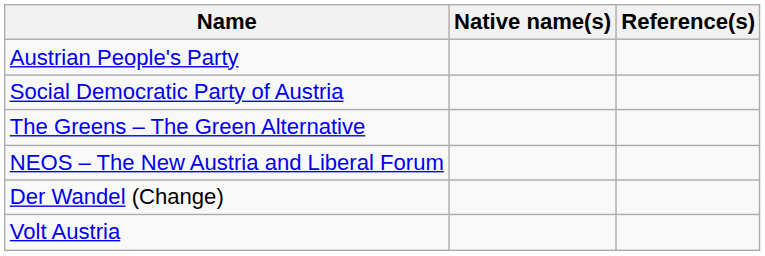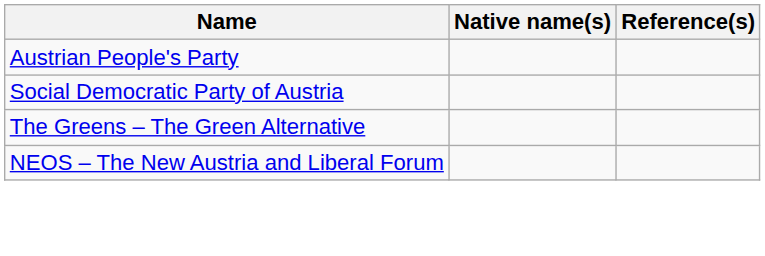- row: Der Wandel (Change)
- row: Volt Austria
